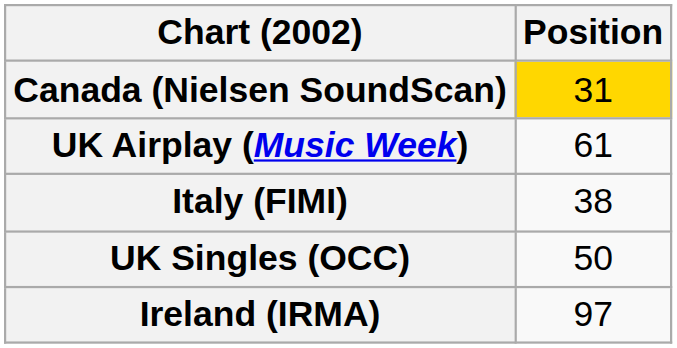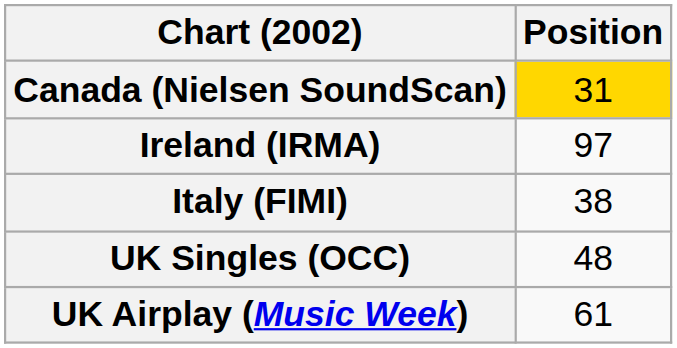rows swapped: Ireland (IRMA) <-> UK Airplay (Music Week)
UK Singles (OCC) | Position: 50 -> 48
